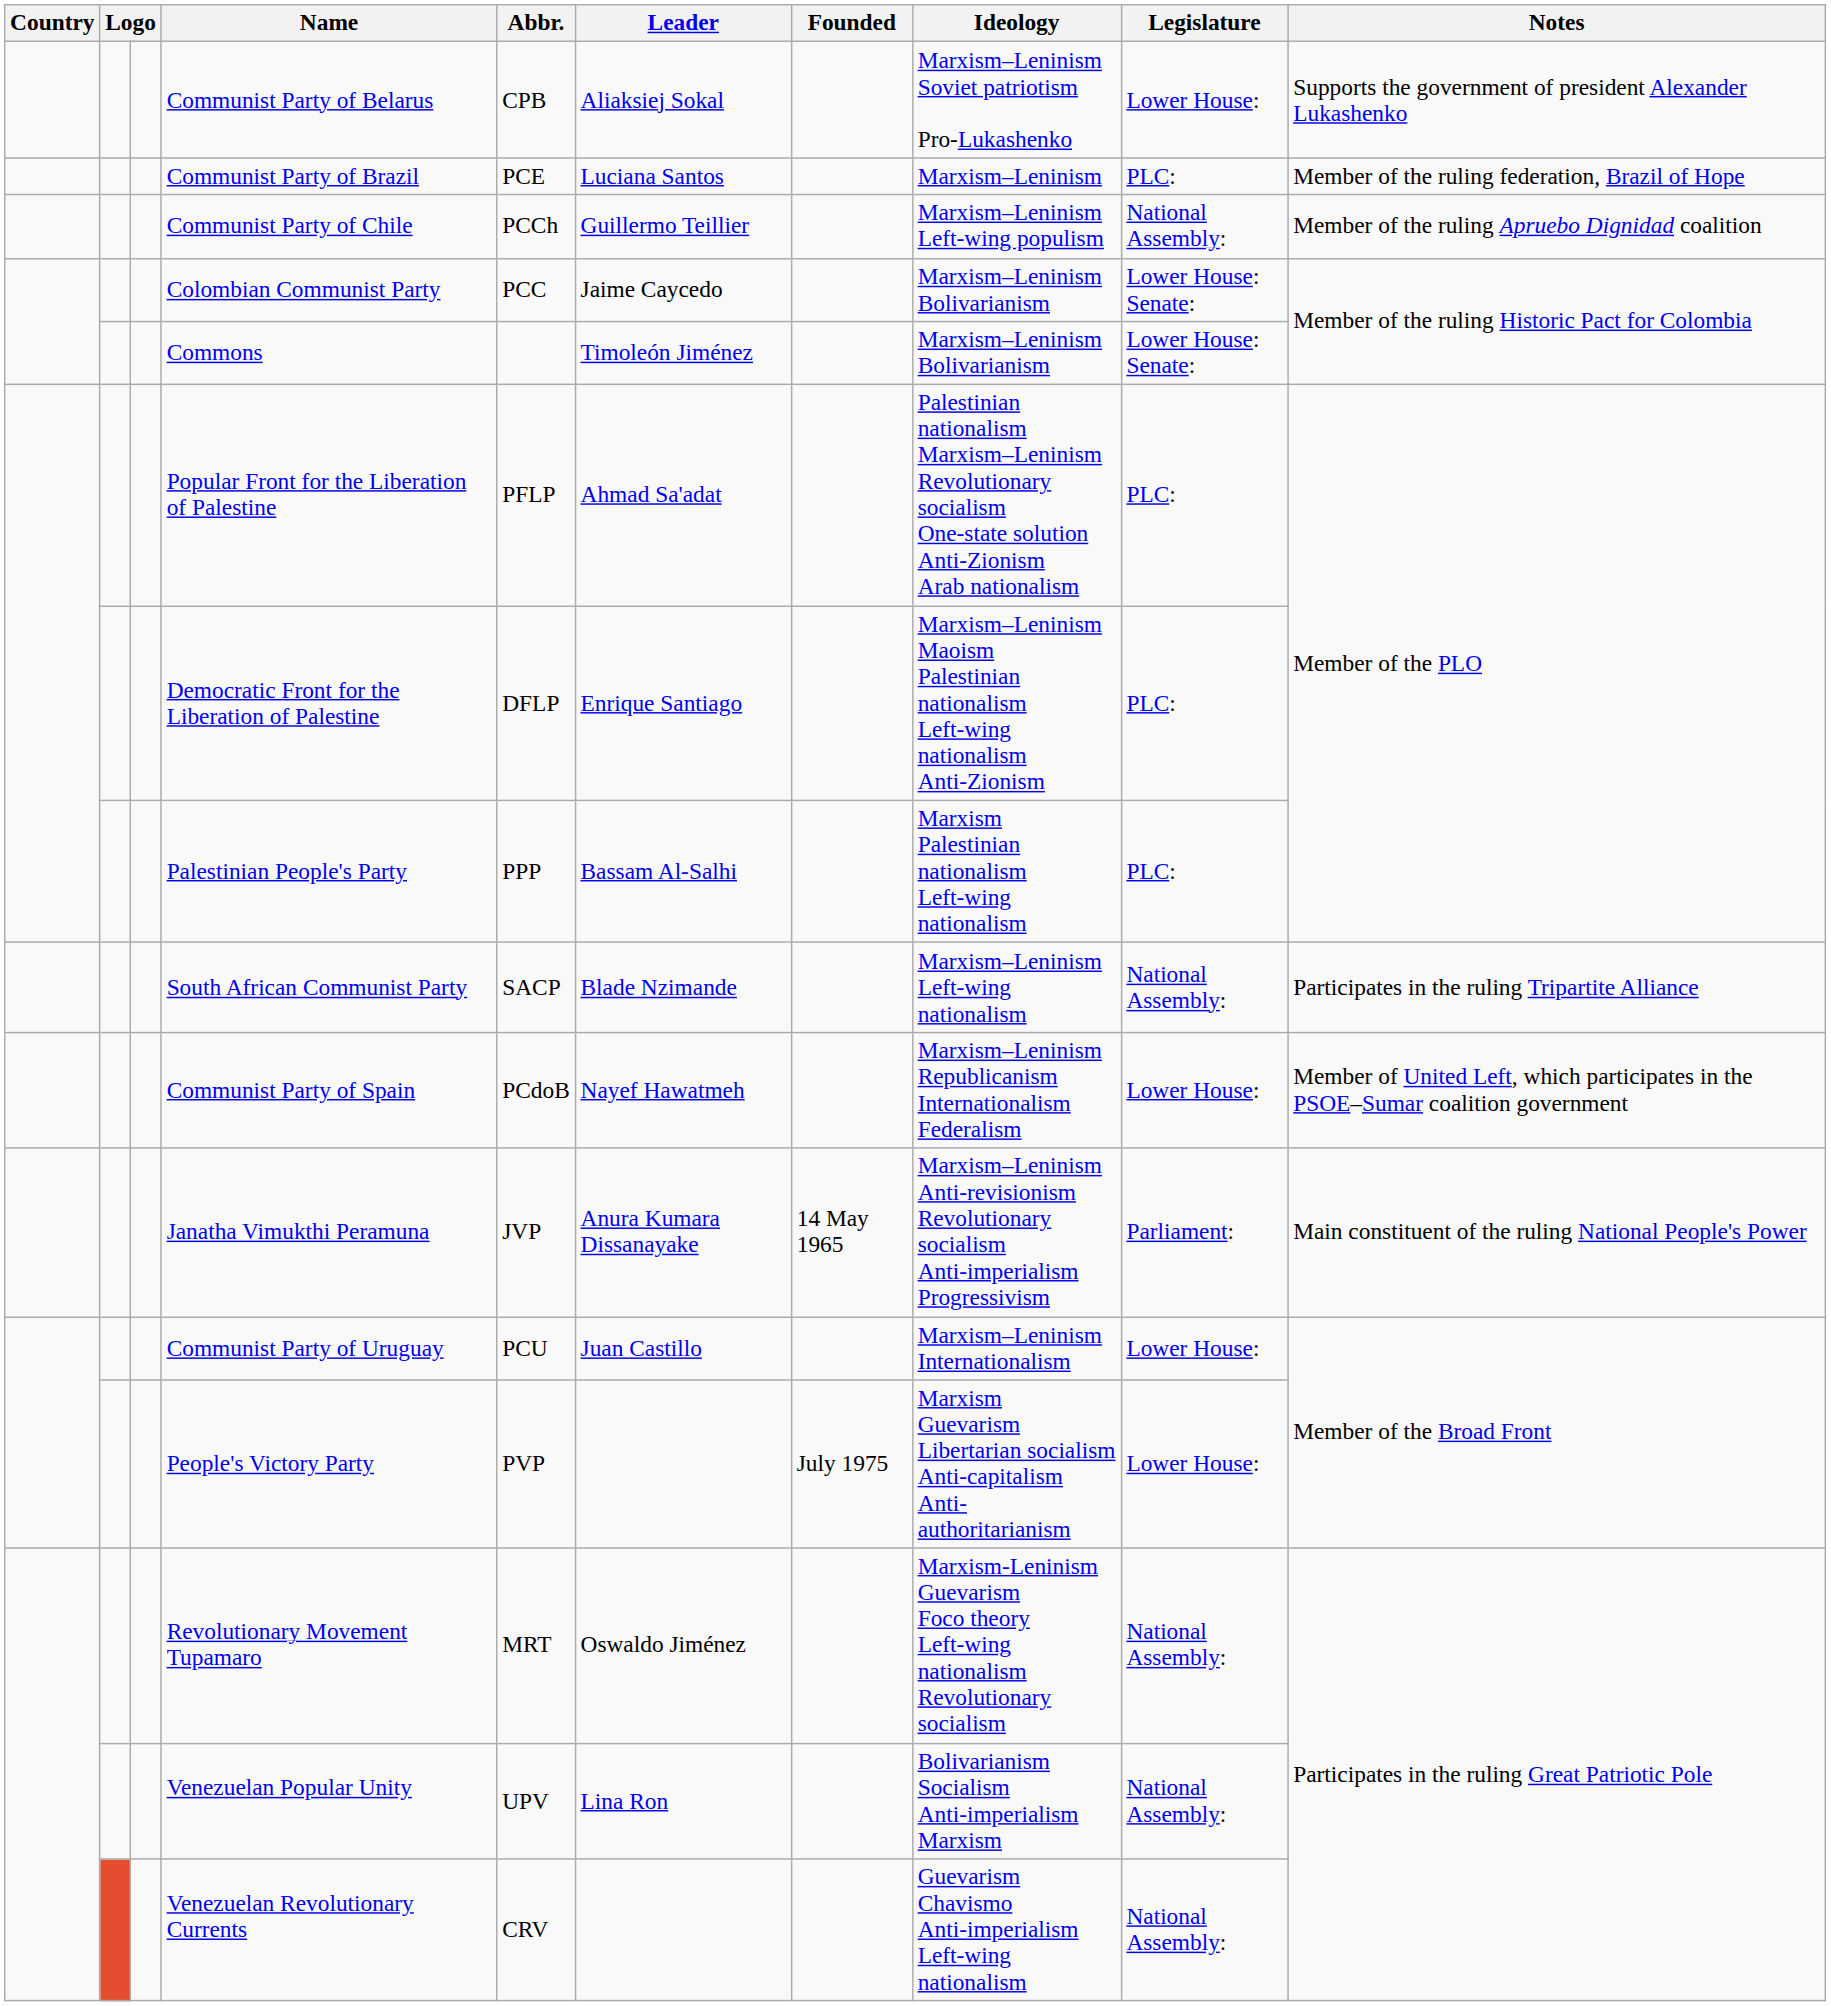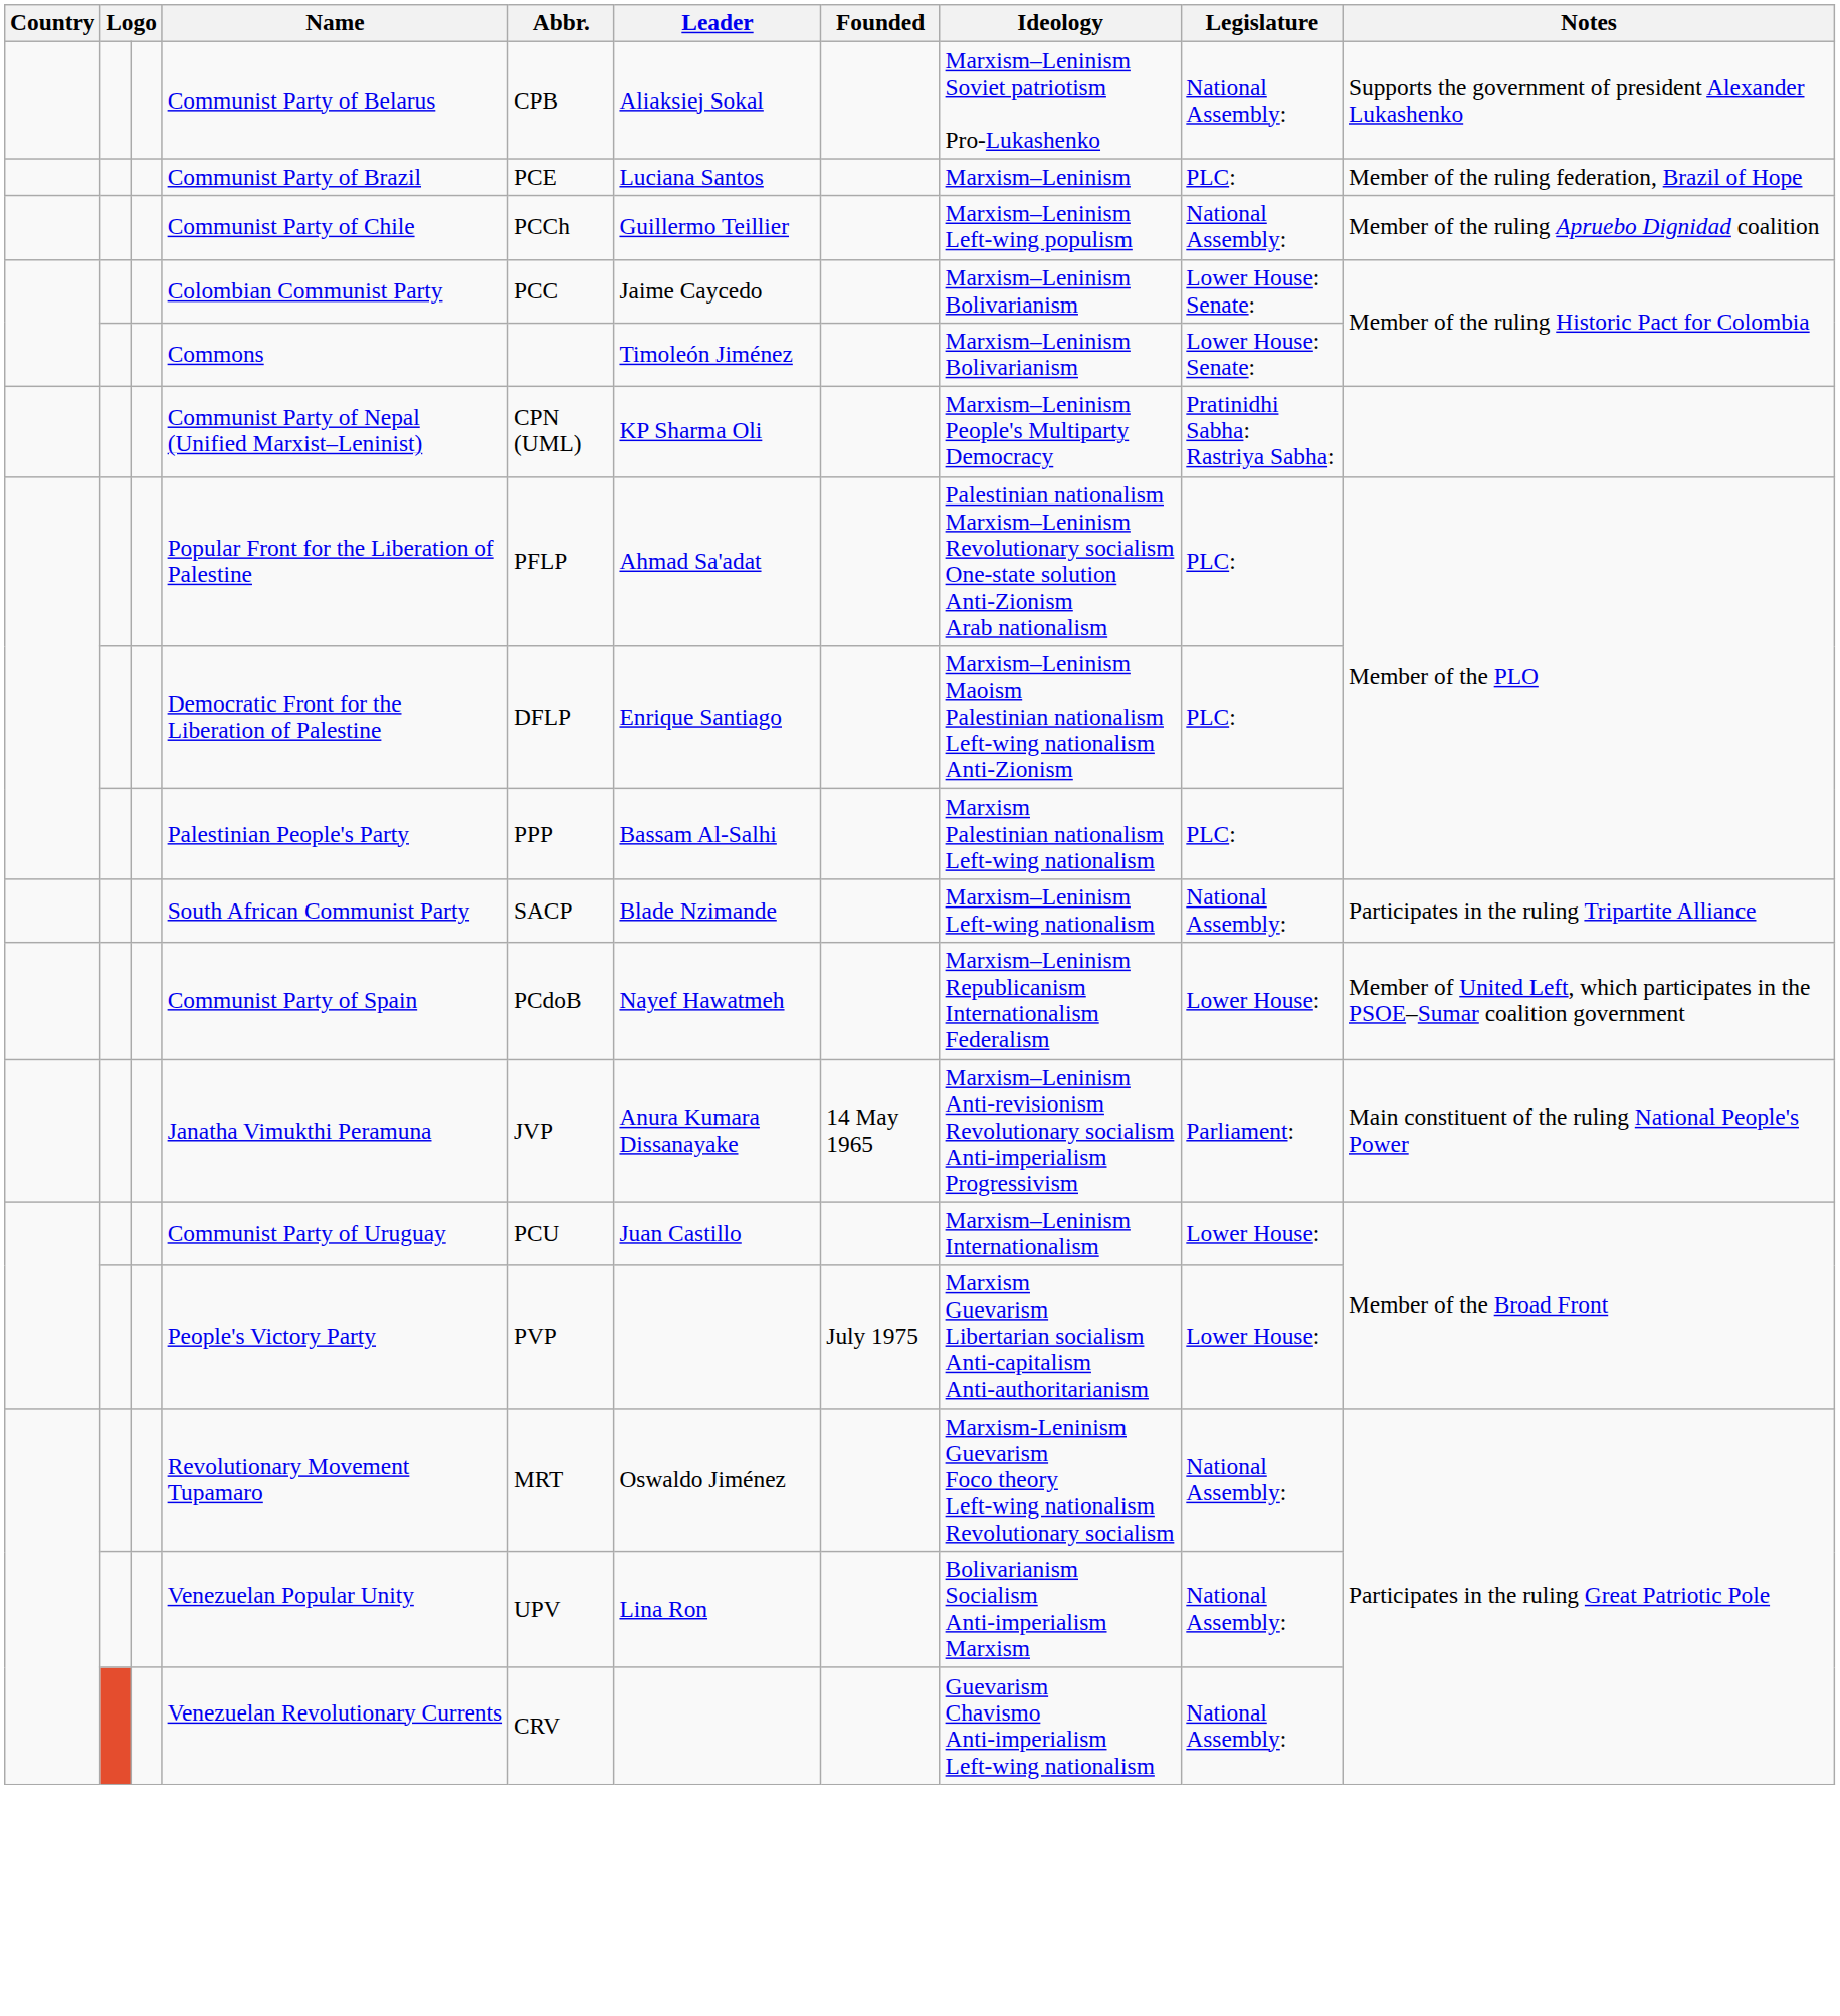Communist Party of Belarus | Legislature: Lower House: -> National Assembly:
+ row: Communist Party of Nepal (Unified Marxist–Leninist) | CPN (UML) | KP Sharma Oli | Marxism–Leninism People's Multiparty Democracy | Pratinidhi Sabha: Rastriya Sabha:
